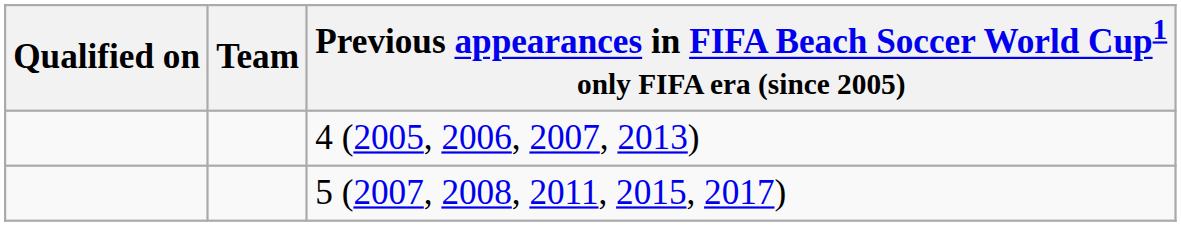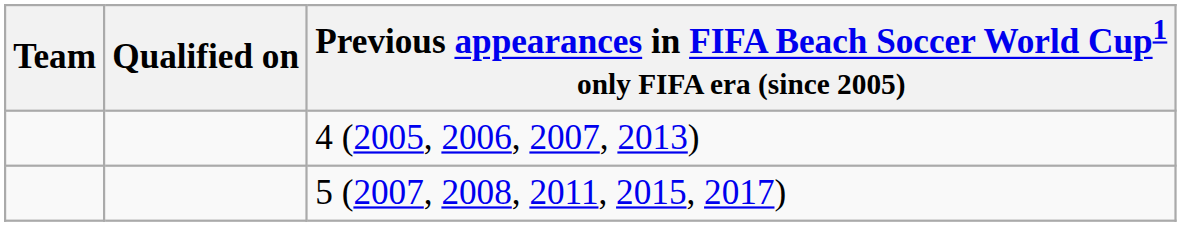columns swapped: Team <-> Qualified on
